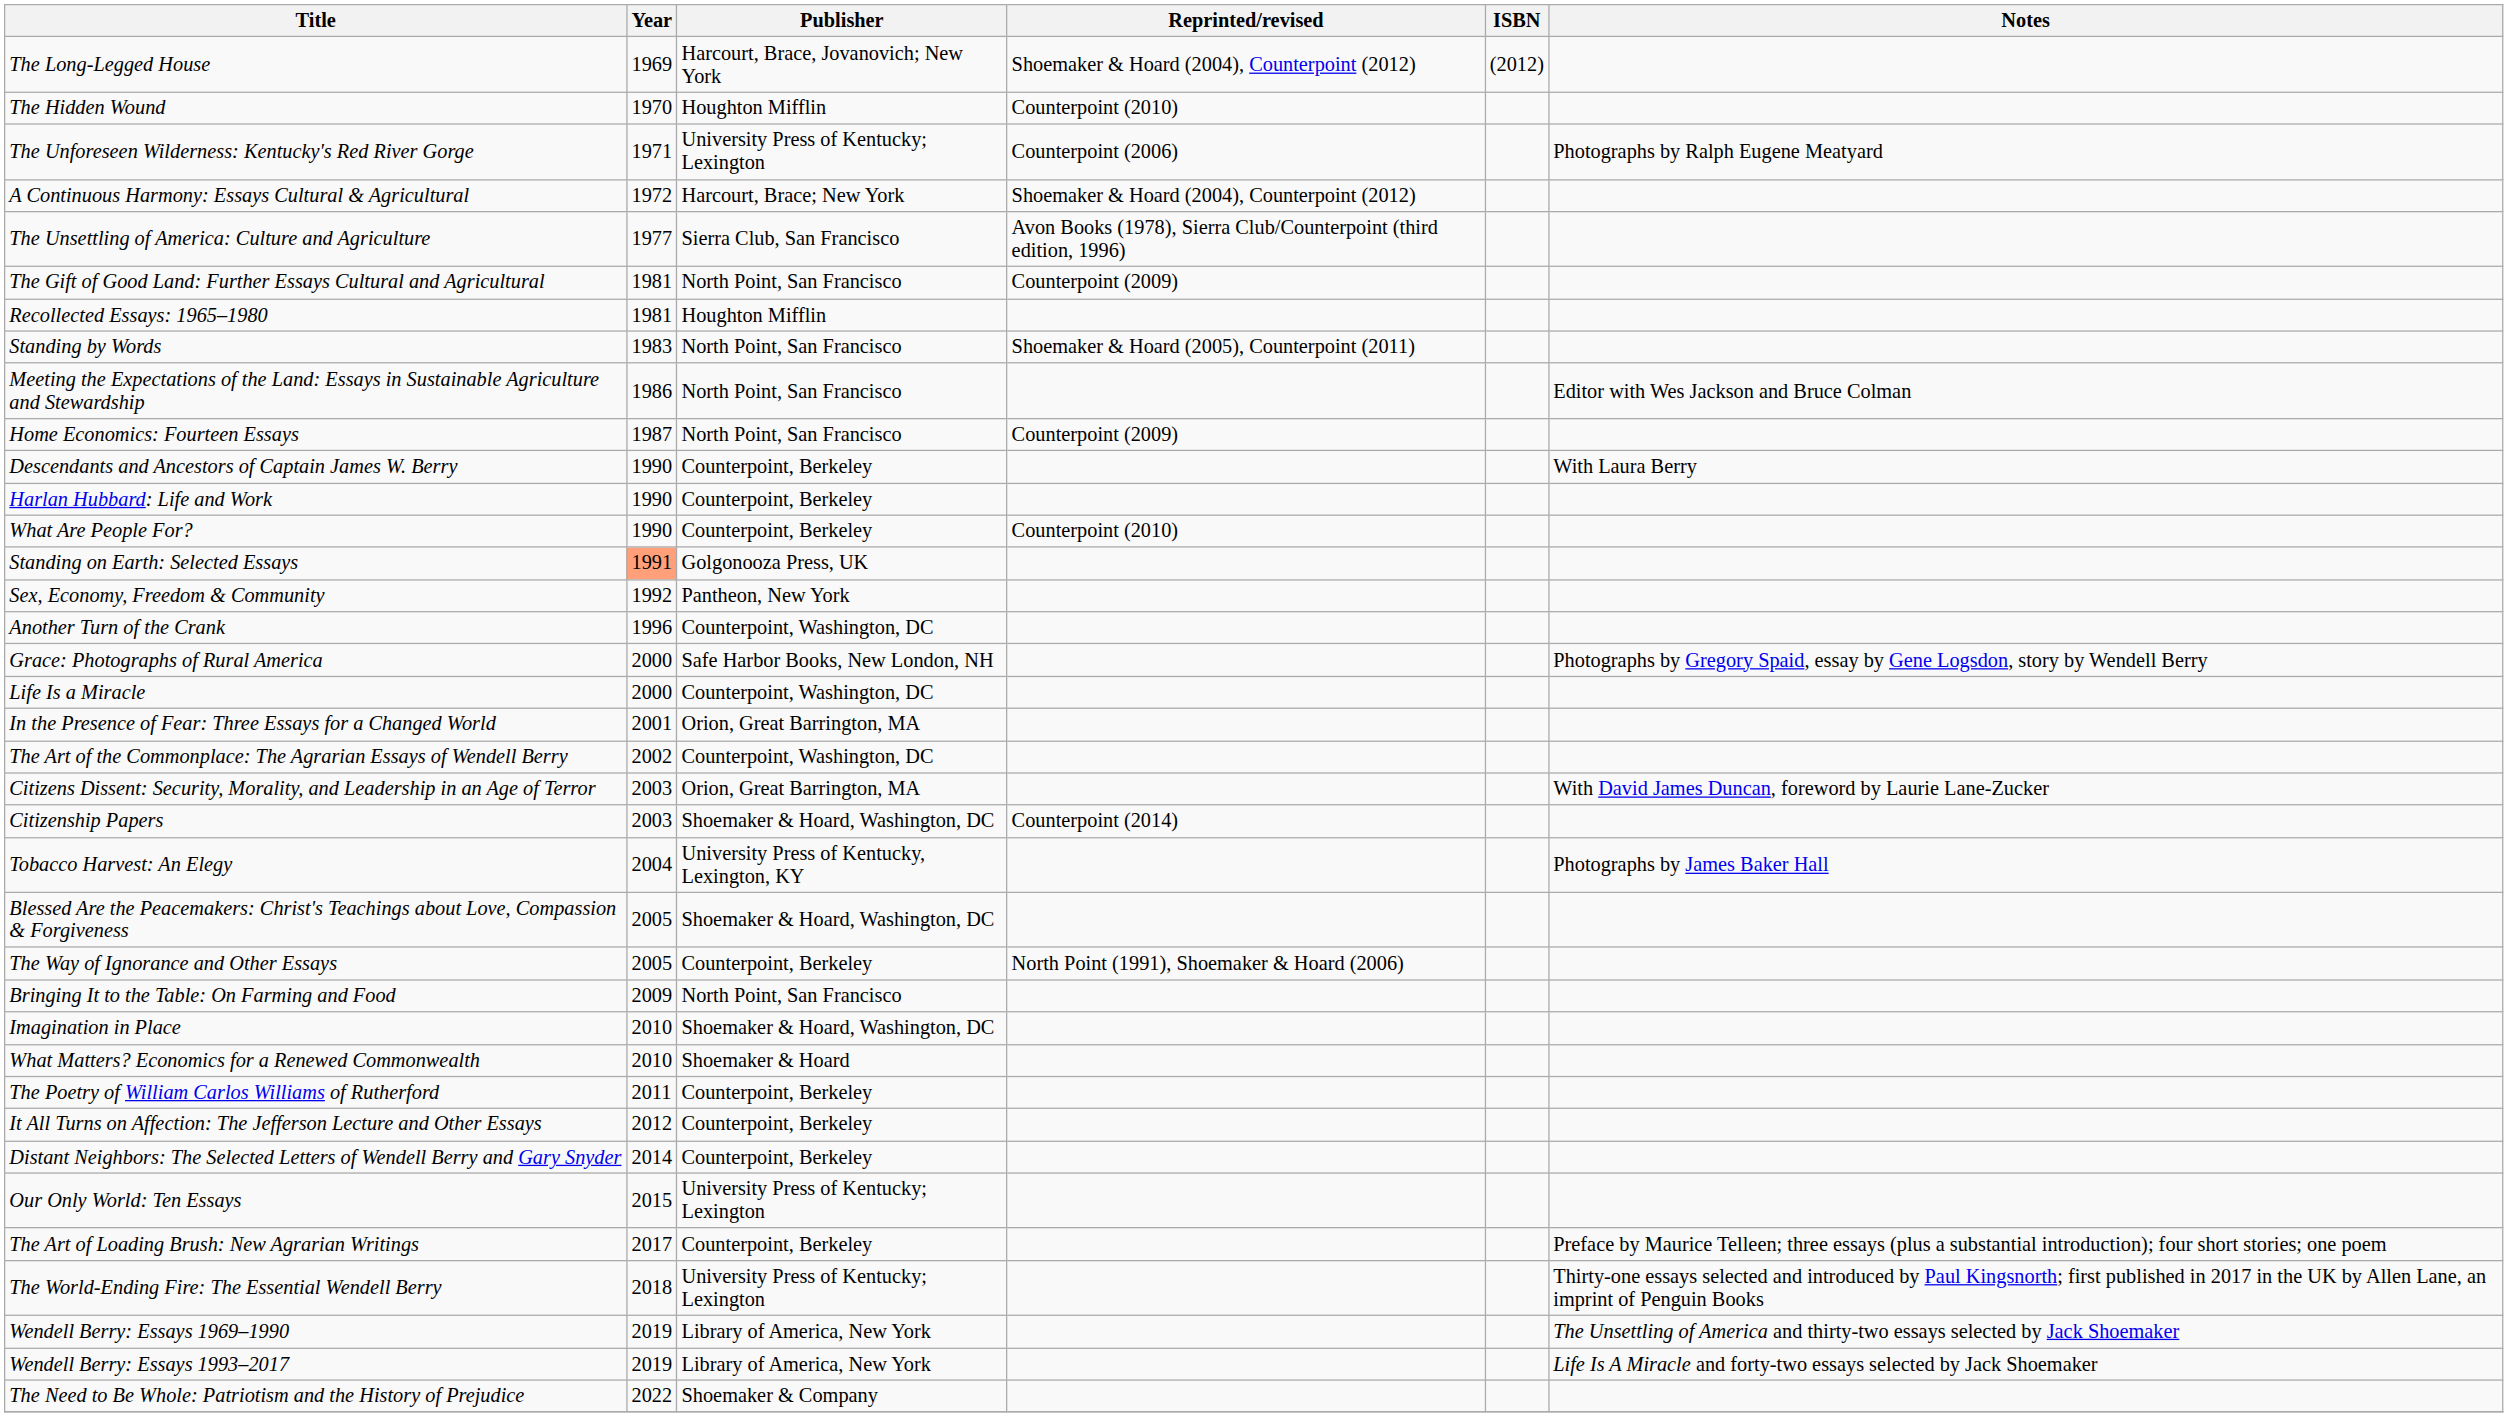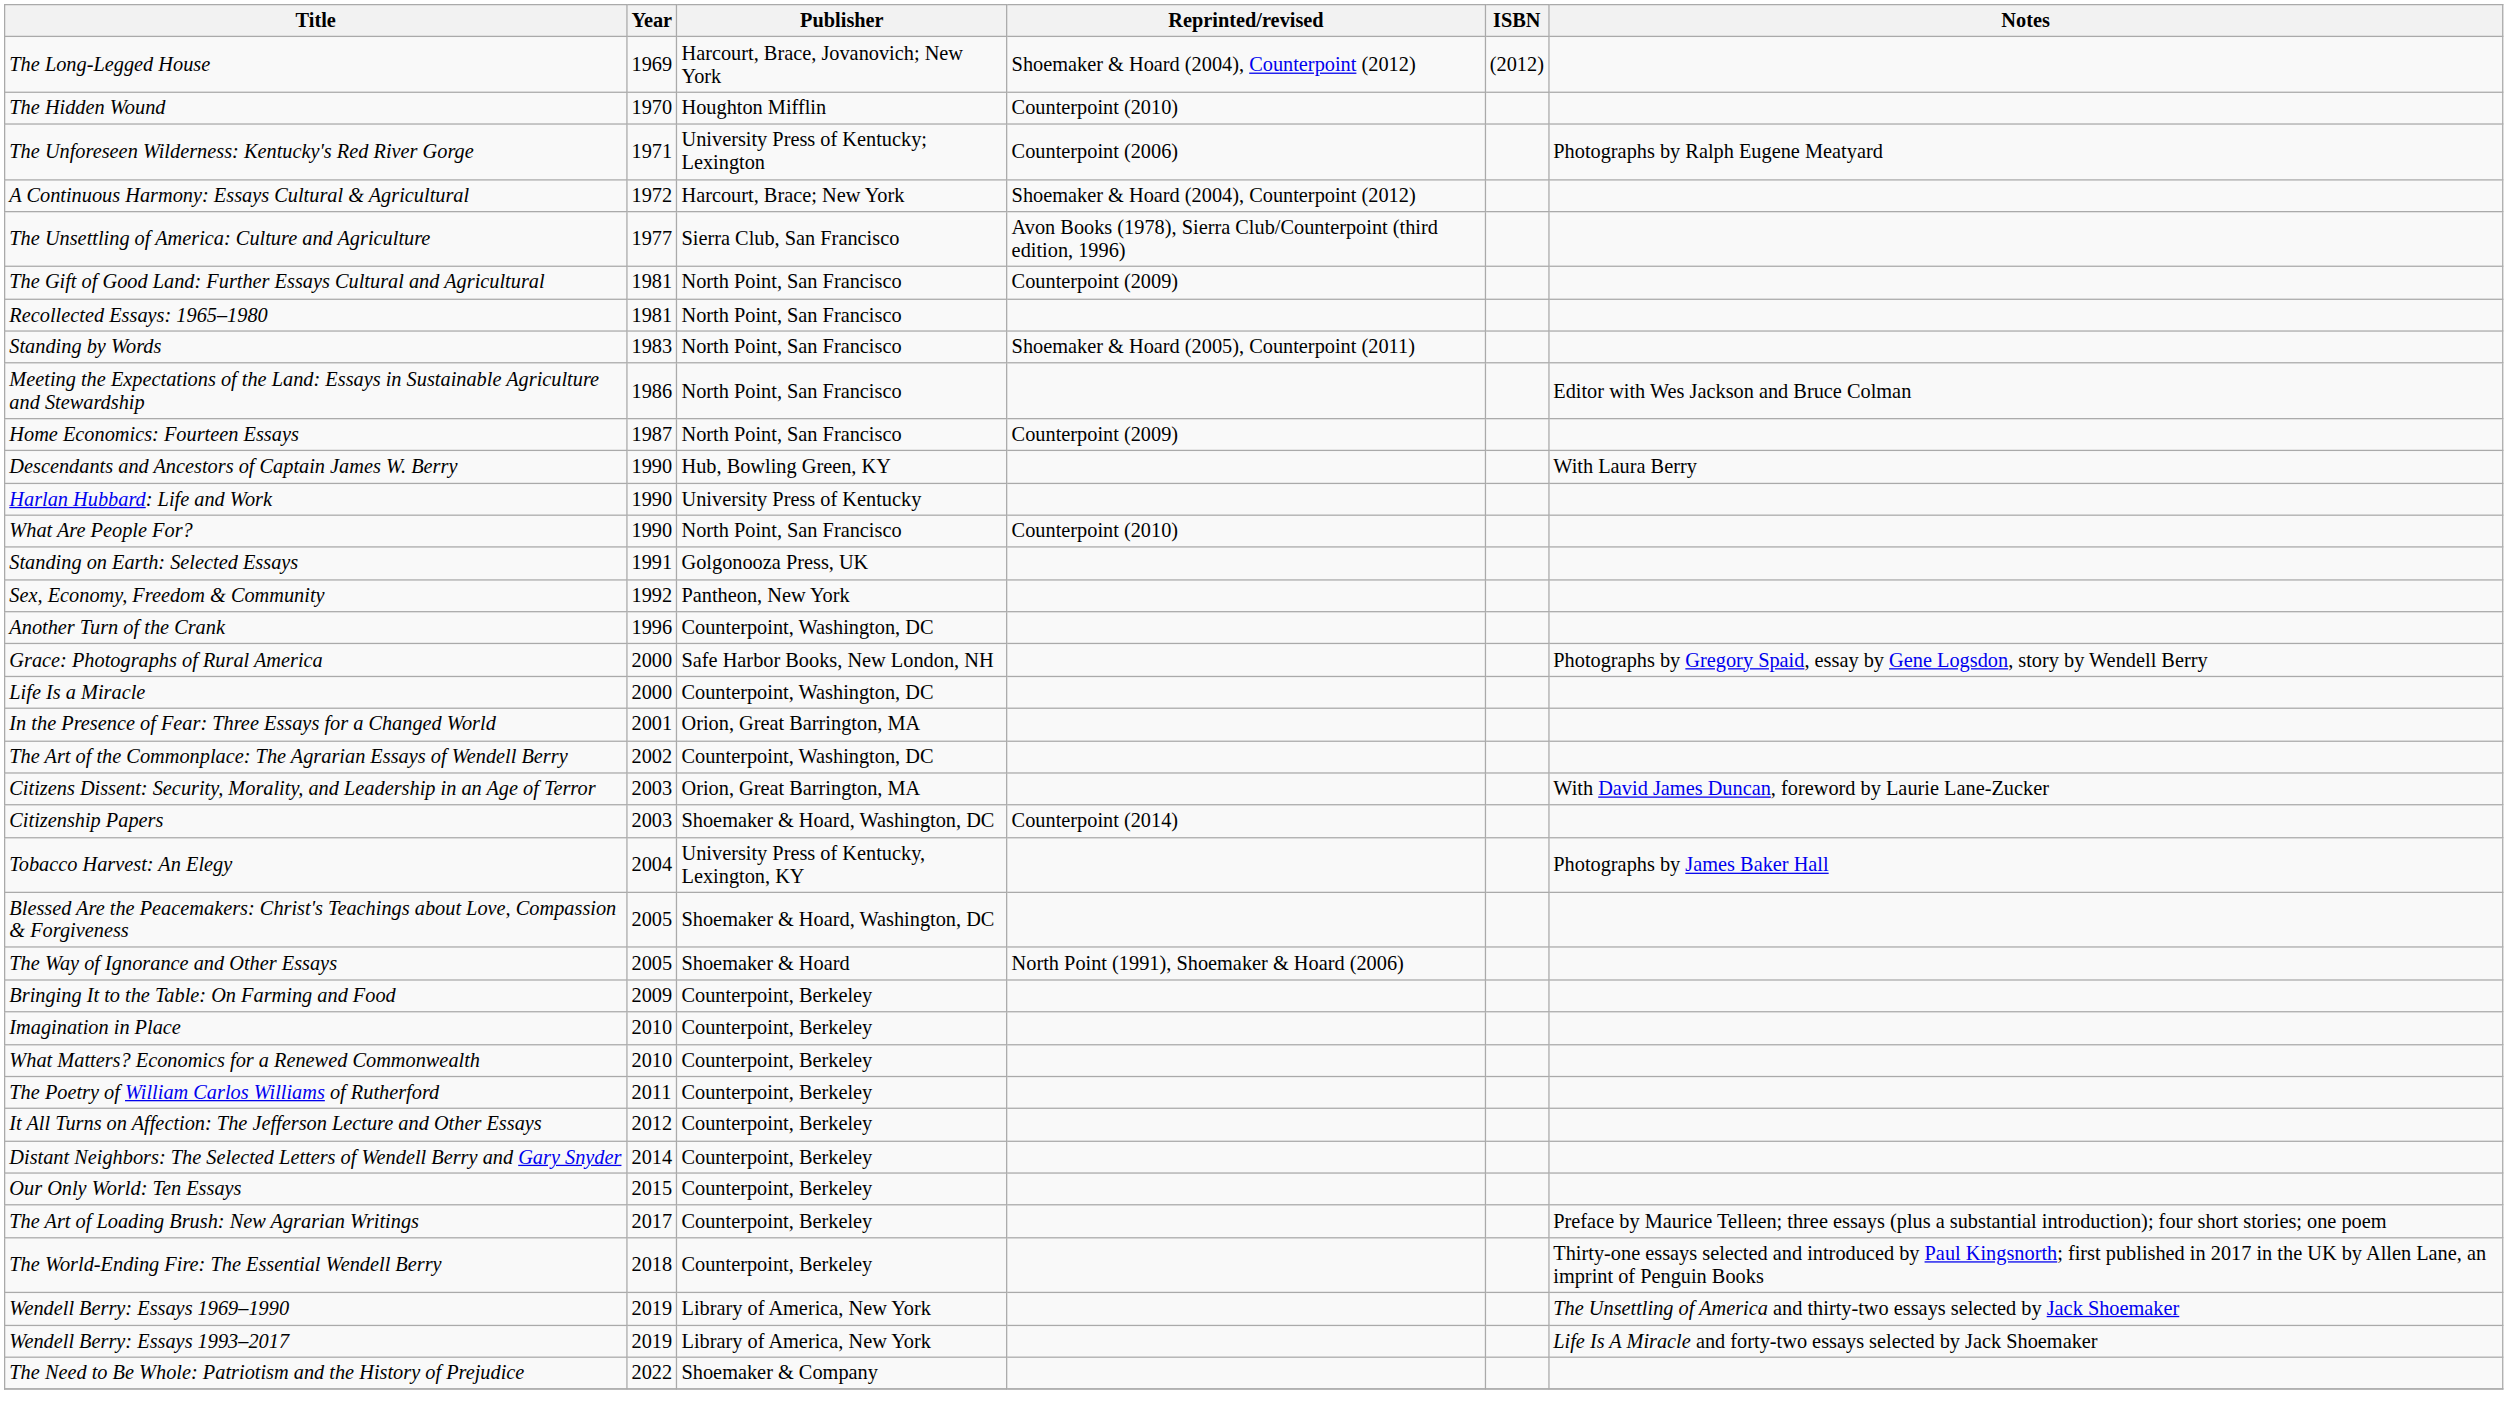Recollected Essays: 1965–1980 | Publisher: Houghton Mifflin -> North Point, San Francisco
Descendants and Ancestors of Captain James W. Berry | Publisher: Counterpoint, Berkeley -> Hub, Bowling Green, KY
Harlan Hubbard: Life and Work | Publisher: Counterpoint, Berkeley -> University Press of Kentucky
What Are People For? | Publisher: Counterpoint, Berkeley -> North Point, San Francisco
Standing on Earth: Selected Essays | Year: lightsalmon background -> no background
The Way of Ignorance and Other Essays | Publisher: Counterpoint, Berkeley -> Shoemaker & Hoard
Bringing It to the Table: On Farming and Food | Publisher: North Point, San Francisco -> Counterpoint, Berkeley
Imagination in Place | Publisher: Shoemaker & Hoard, Washington, DC -> Counterpoint, Berkeley
What Matters? Economics for a Renewed Commonwealth | Publisher: Shoemaker & Hoard -> Counterpoint, Berkeley
Our Only World: Ten Essays | Publisher: University Press of Kentucky; Lexington -> Counterpoint, Berkeley
The World-Ending Fire: The Essential Wendell Berry | Publisher: University Press of Kentucky; Lexington -> Counterpoint, Berkeley
